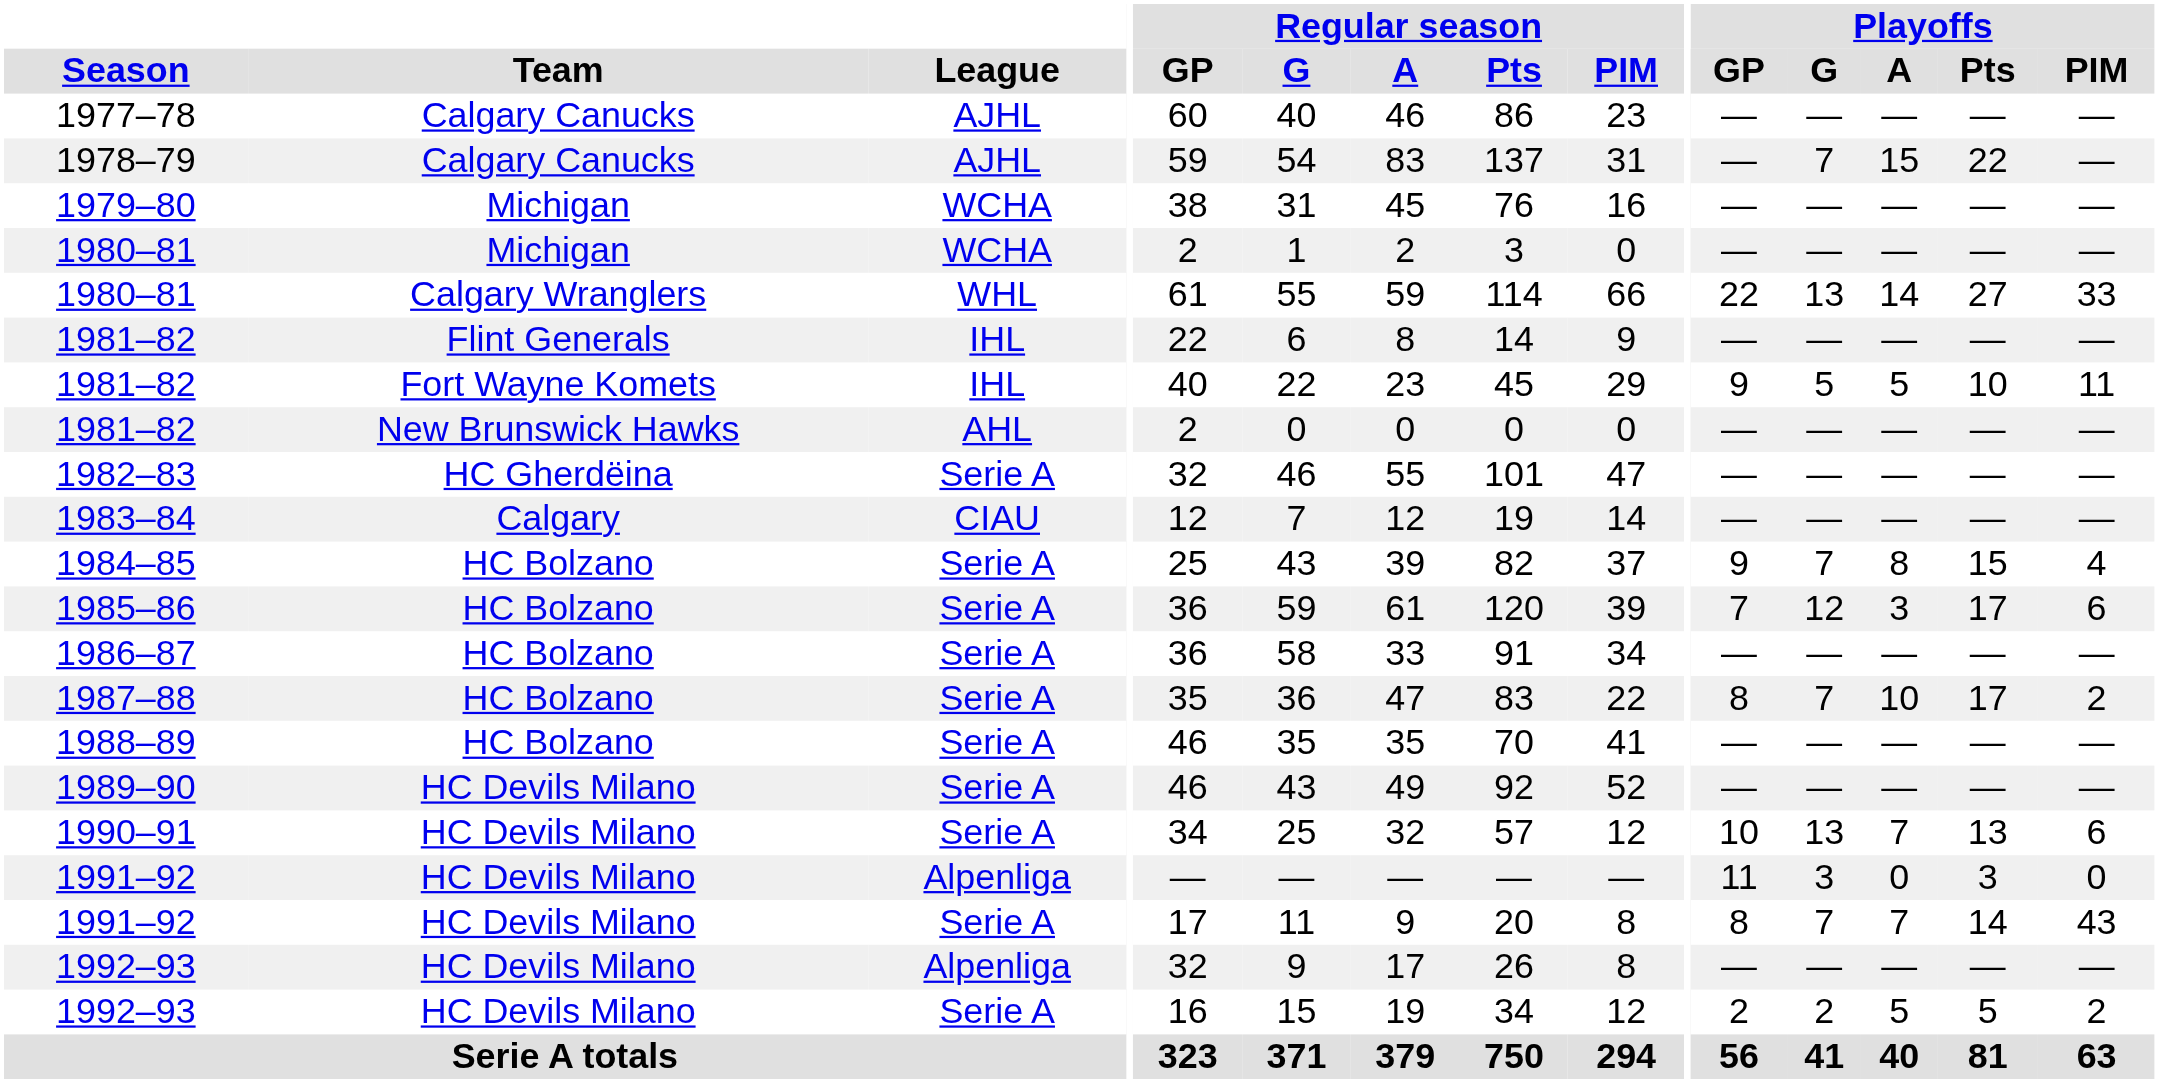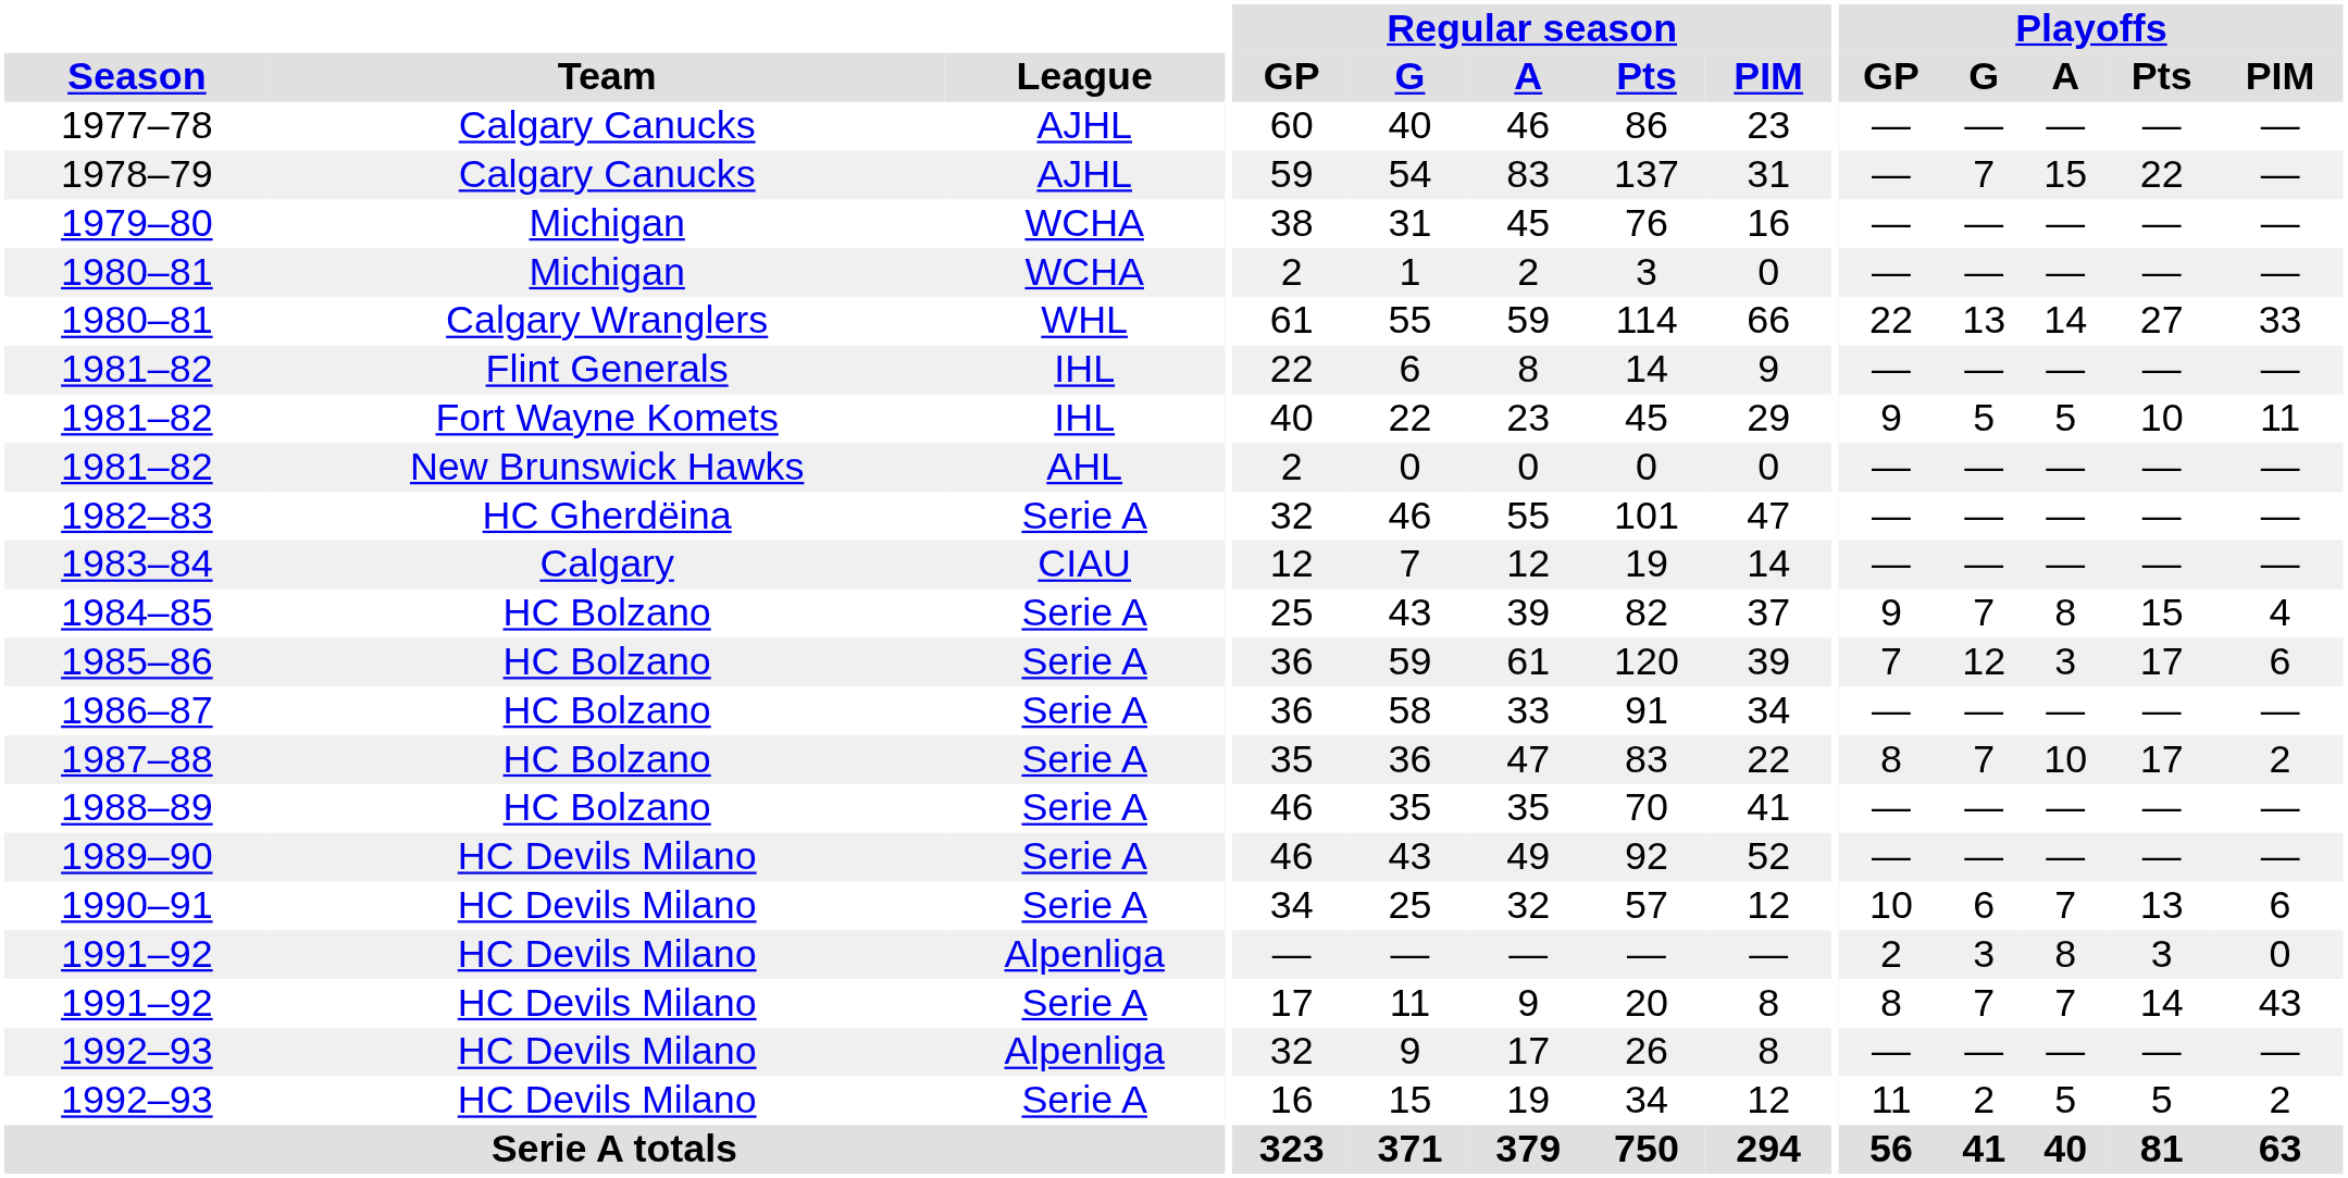1990–91 | Playoffs / G: 13 -> 6
1991–92 / Alpenliga | Playoffs / GP: 11 -> 2
1991–92 / Alpenliga | Playoffs / A: 0 -> 8
1992–93 / Serie A | Playoffs / GP: 2 -> 11
